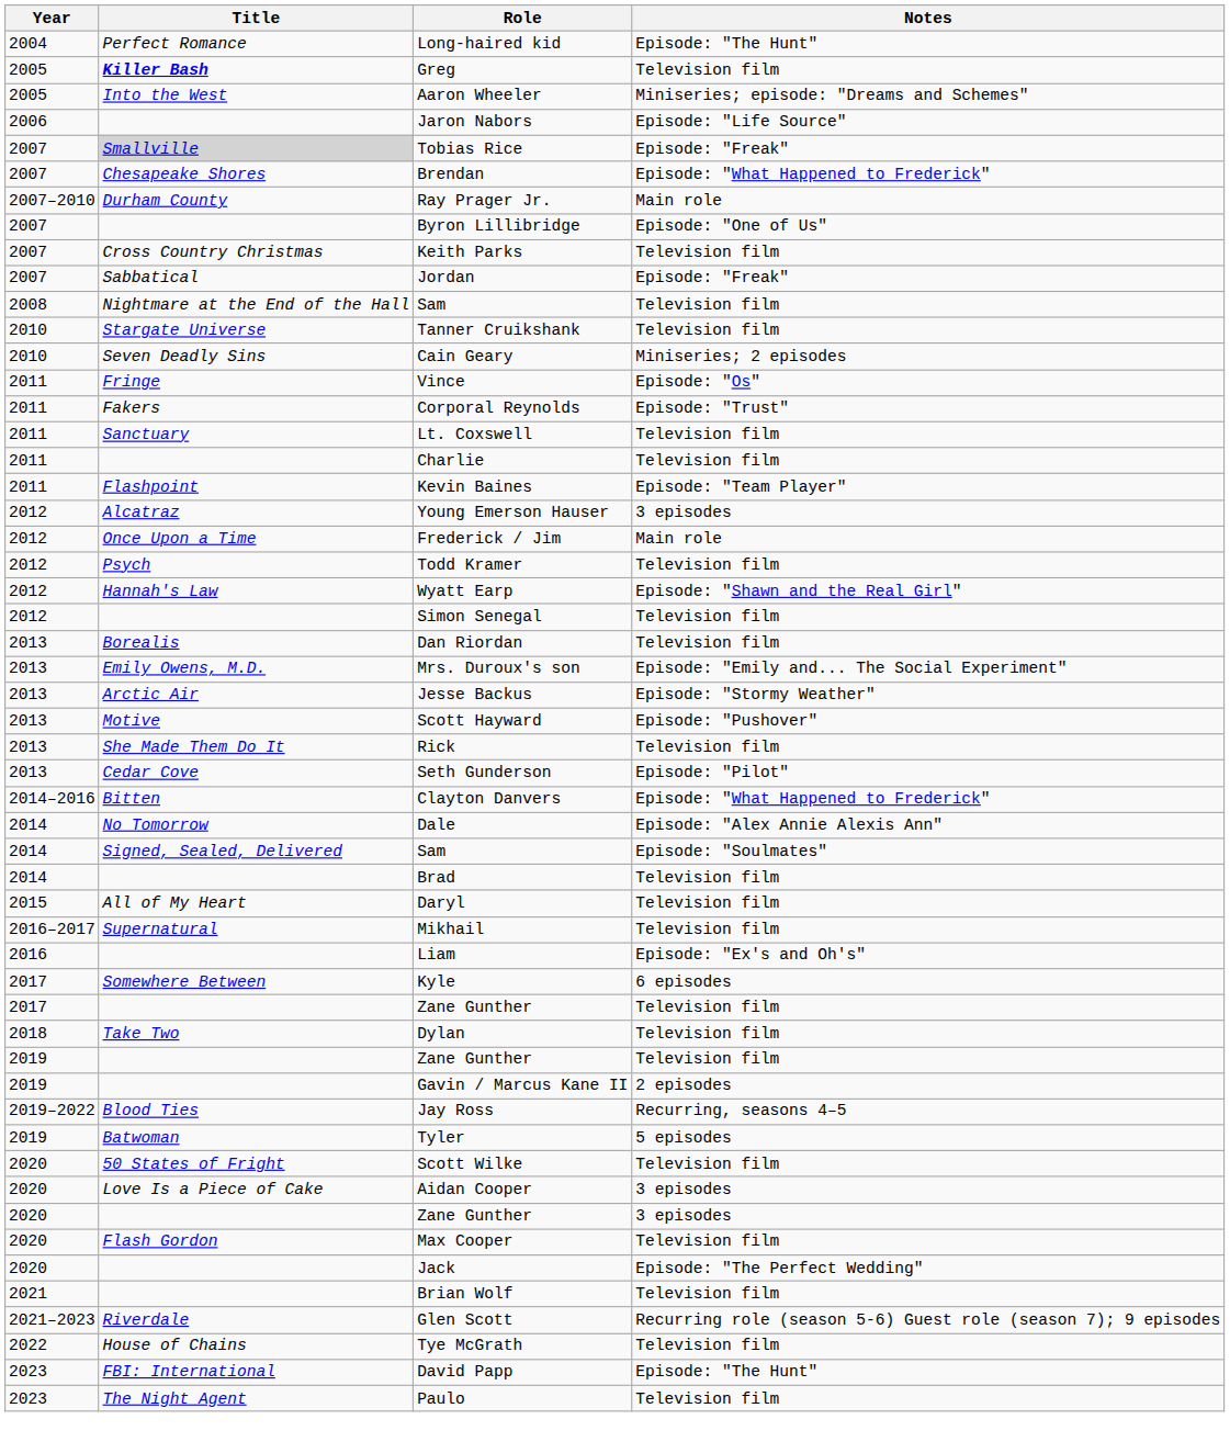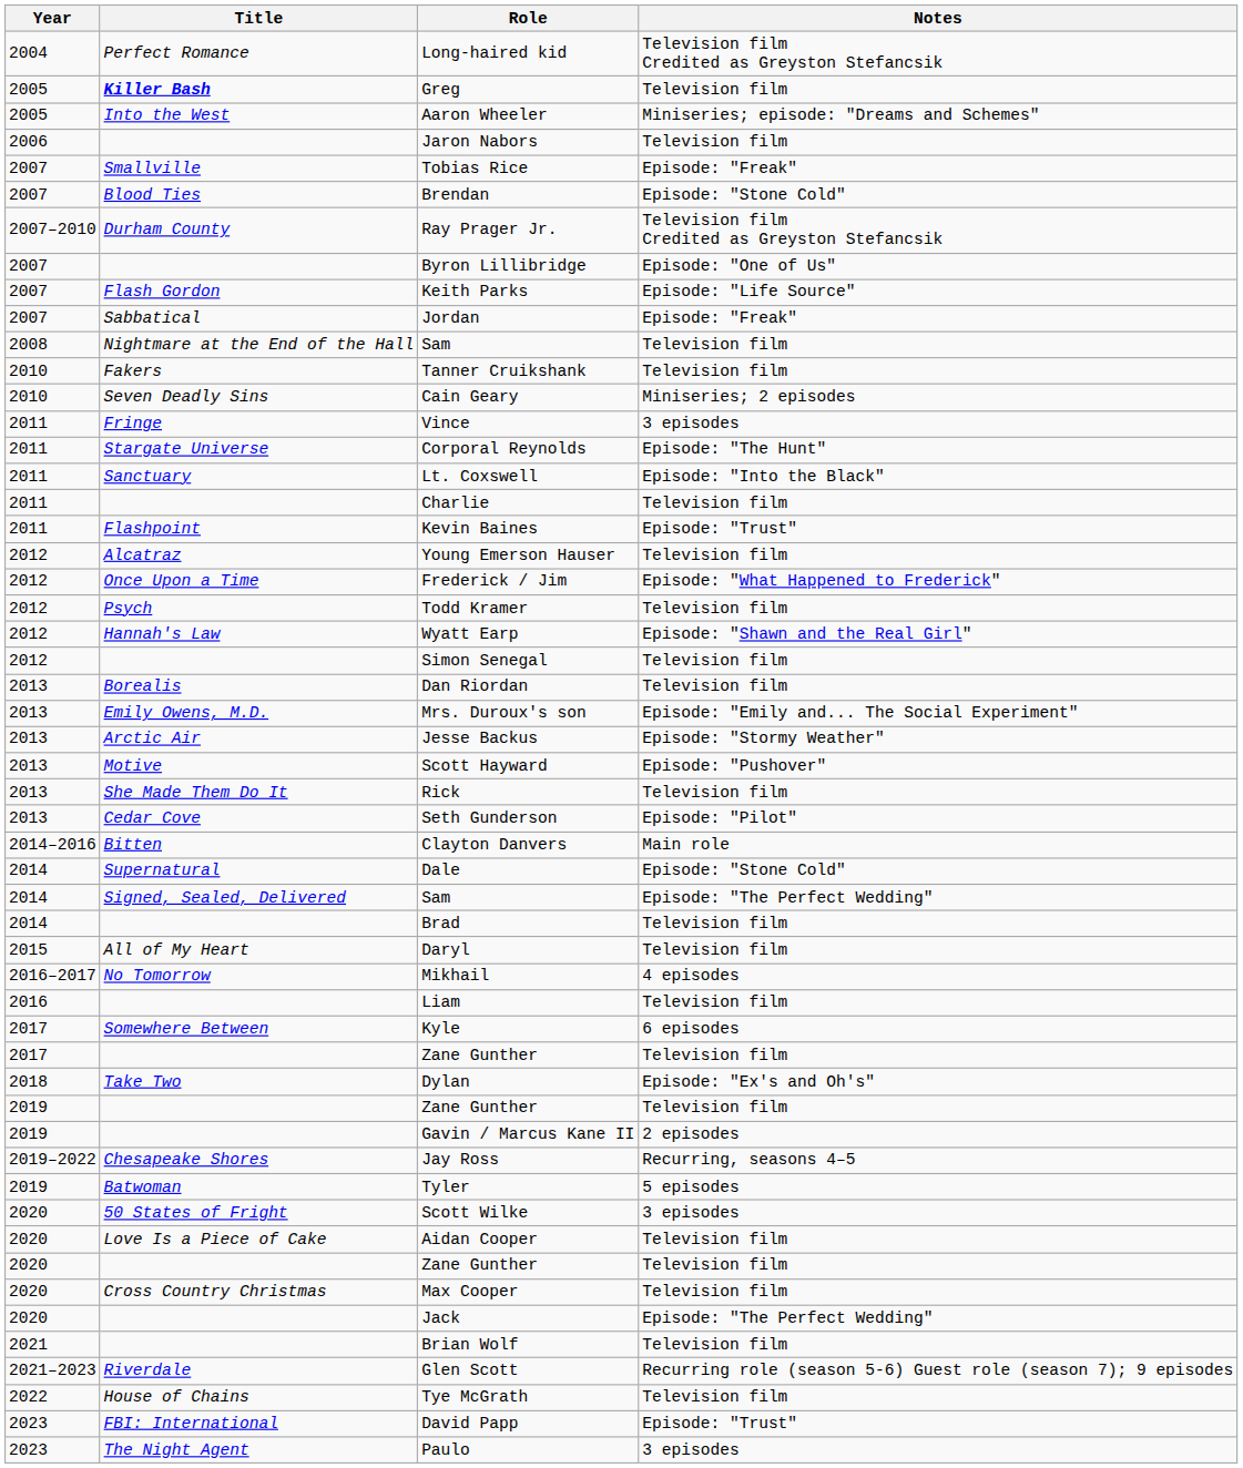Long-haired kid | Notes: Episode: "The Hunt" -> Television film Credited as Greyston Stefancsik
Jaron Nabors | Notes: Episode: "Life Source" -> Television film
Tobias Rice | Title: lightgrey background -> no background
Brendan | Title: Chesapeake Shores -> Blood Ties
Brendan | Notes: Episode: "What Happened to Frederick" -> Episode: "Stone Cold"
Ray Prager Jr. | Notes: Main role -> Television film Credited as Greyston Stefancsik
Keith Parks | Title: Cross Country Christmas -> Flash Gordon
Keith Parks | Notes: Television film -> Episode: "Life Source"
Tanner Cruikshank | Title: Stargate Universe -> Fakers
Vince | Notes: Episode: "Os" -> 3 episodes
Corporal Reynolds | Title: Fakers -> Stargate Universe
Corporal Reynolds | Notes: Episode: "Trust" -> Episode: "The Hunt"
Lt. Coxswell | Notes: Television film -> Episode: "Into the Black"
Kevin Baines | Notes: Episode: "Team Player" -> Episode: "Trust"
Young Emerson Hauser | Notes: 3 episodes -> Television film
Frederick / Jim | Notes: Main role -> Episode: "What Happened to Frederick"
Clayton Danvers | Notes: Episode: "What Happened to Frederick" -> Main role
Dale | Title: No Tomorrow -> Supernatural
Dale | Notes: Episode: "Alex Annie Alexis Ann" -> Episode: "Stone Cold"
2014 / Sam | Notes: Episode: "Soulmates" -> Episode: "The Perfect Wedding"
Mikhail | Title: Supernatural -> No Tomorrow
Mikhail | Notes: Television film -> 4 episodes
Liam | Notes: Episode: "Ex's and Oh's" -> Television film
Dylan | Notes: Television film -> Episode: "Ex's and Oh's"
Jay Ross | Title: Blood Ties -> Chesapeake Shores
Scott Wilke | Notes: Television film -> 3 episodes
Aidan Cooper | Notes: 3 episodes -> Television film
2020 / Zane Gunther | Notes: 3 episodes -> Television film
Max Cooper | Title: Flash Gordon -> Cross Country Christmas
David Papp | Notes: Episode: "The Hunt" -> Episode: "Trust"
Paulo | Notes: Television film -> 3 episodes
